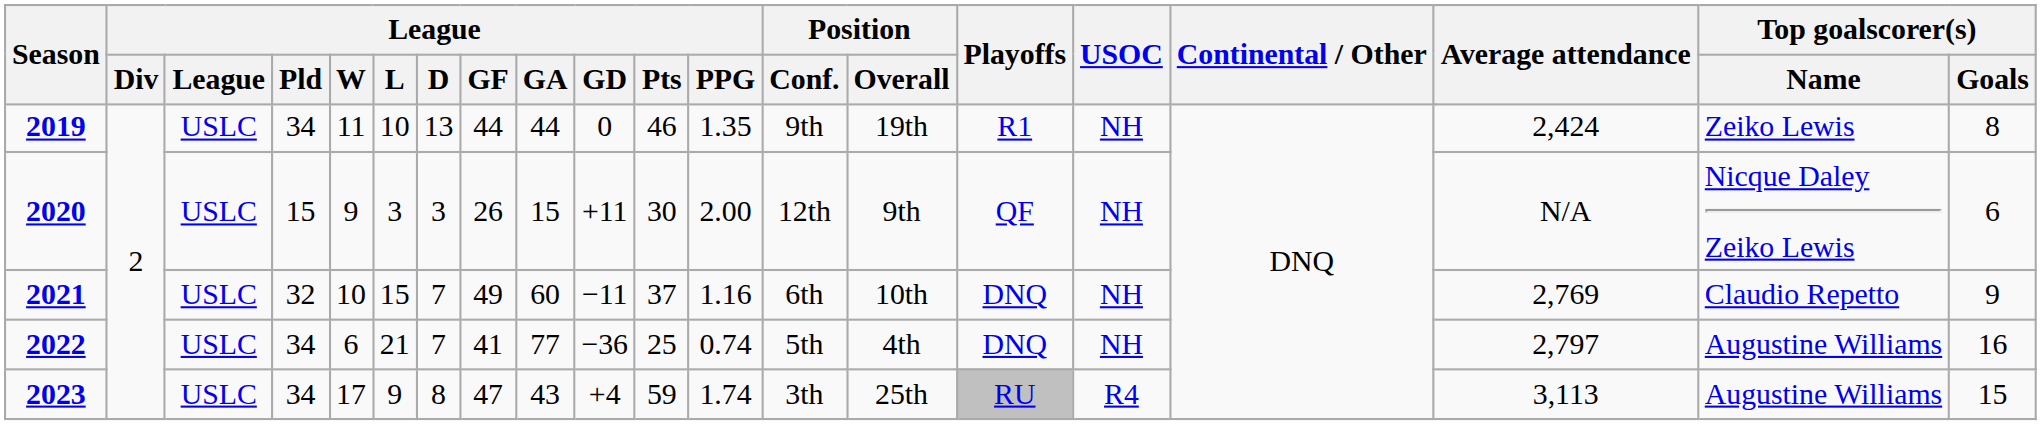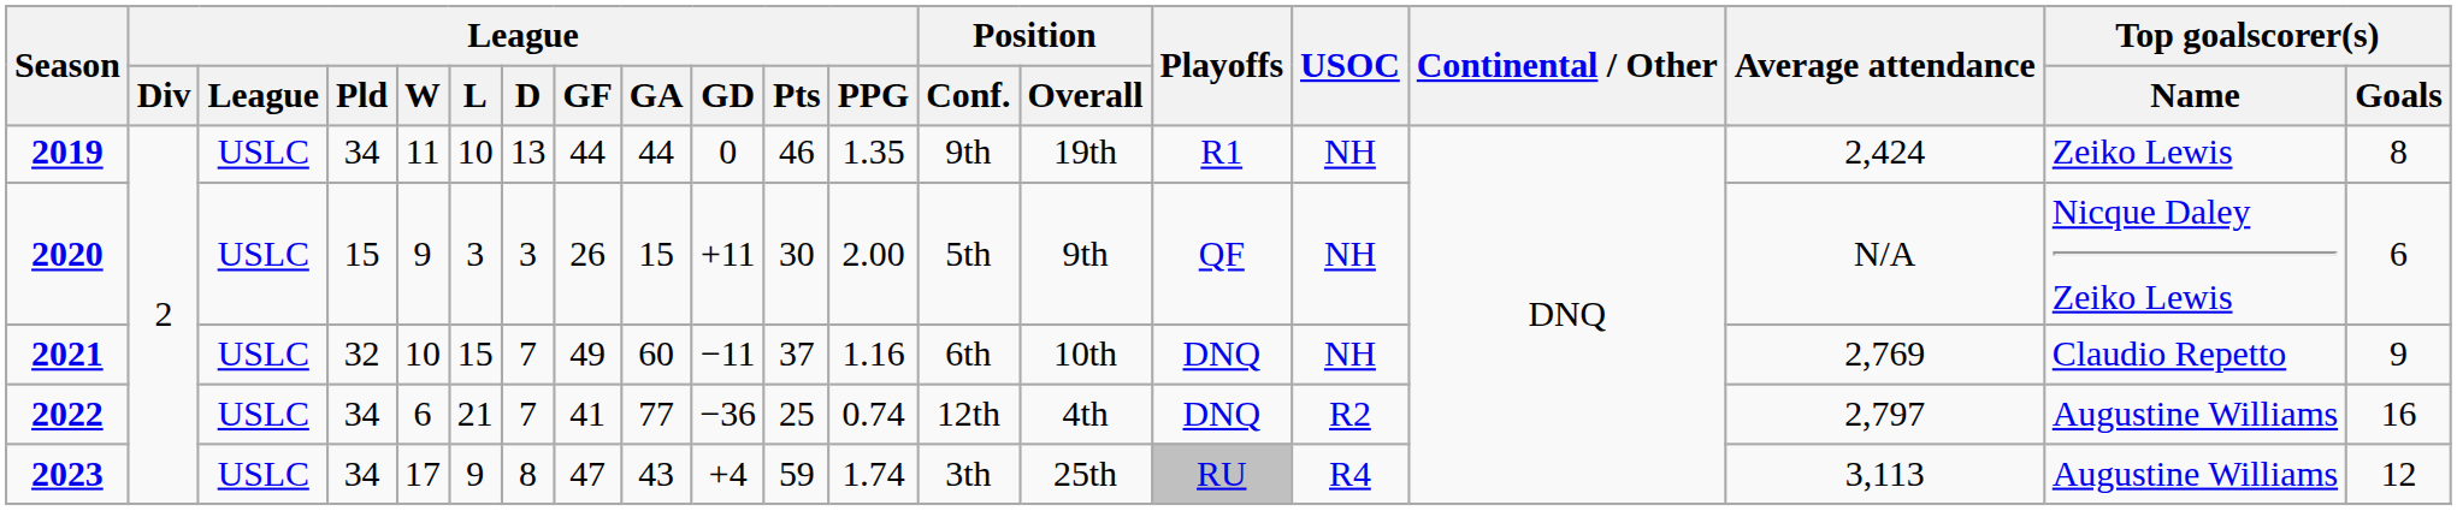2020 | Position / Conf.: 12th -> 5th
2022 | Position / Conf.: 5th -> 12th
2022 | USOC: NH -> R2
2023 | Top goalscorer(s) / Goals: 15 -> 12
